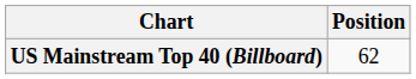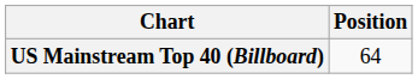US Mainstream Top 40 (Billboard) | Position: 62 -> 64
